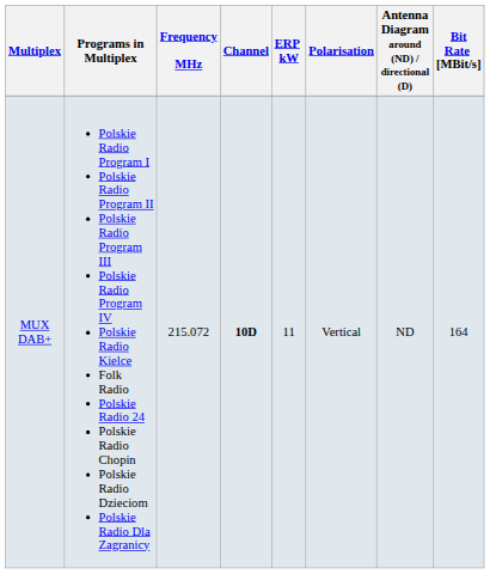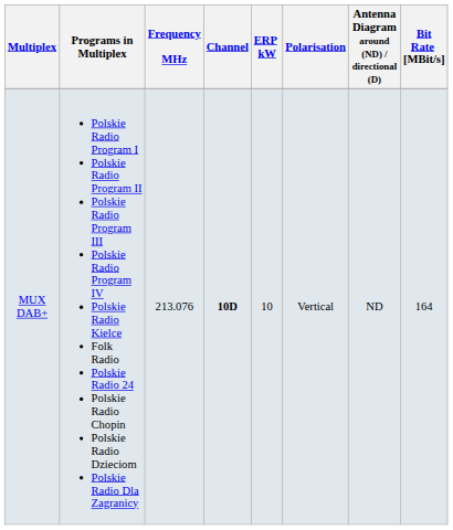MUX DAB+ | Frequency MHz: 215.072 -> 213.076
MUX DAB+ | ERP kW: 11 -> 10
